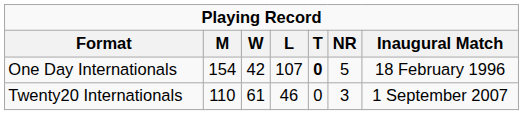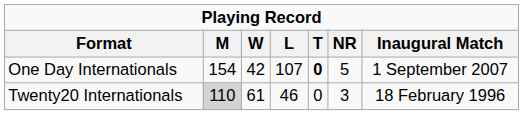One Day Internationals | Inaugural Match: 18 February 1996 -> 1 September 2007
Twenty20 Internationals | M: no background -> lightgrey background
Twenty20 Internationals | Inaugural Match: 1 September 2007 -> 18 February 1996
